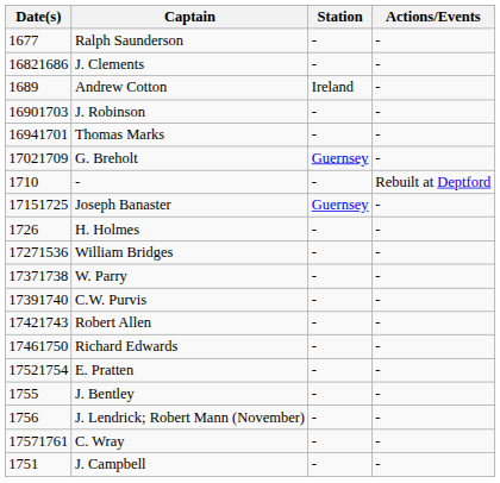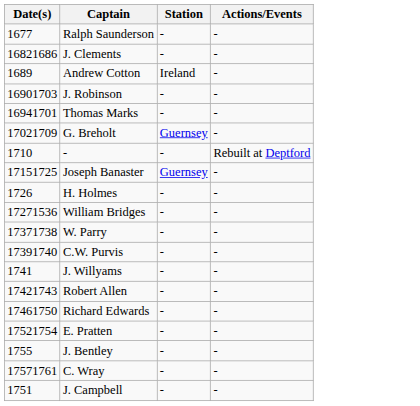+ row: 1741 | J. Willyams | - | -
- row: 1756 | J. Lendrick; Robert Mann (November) | - | -
